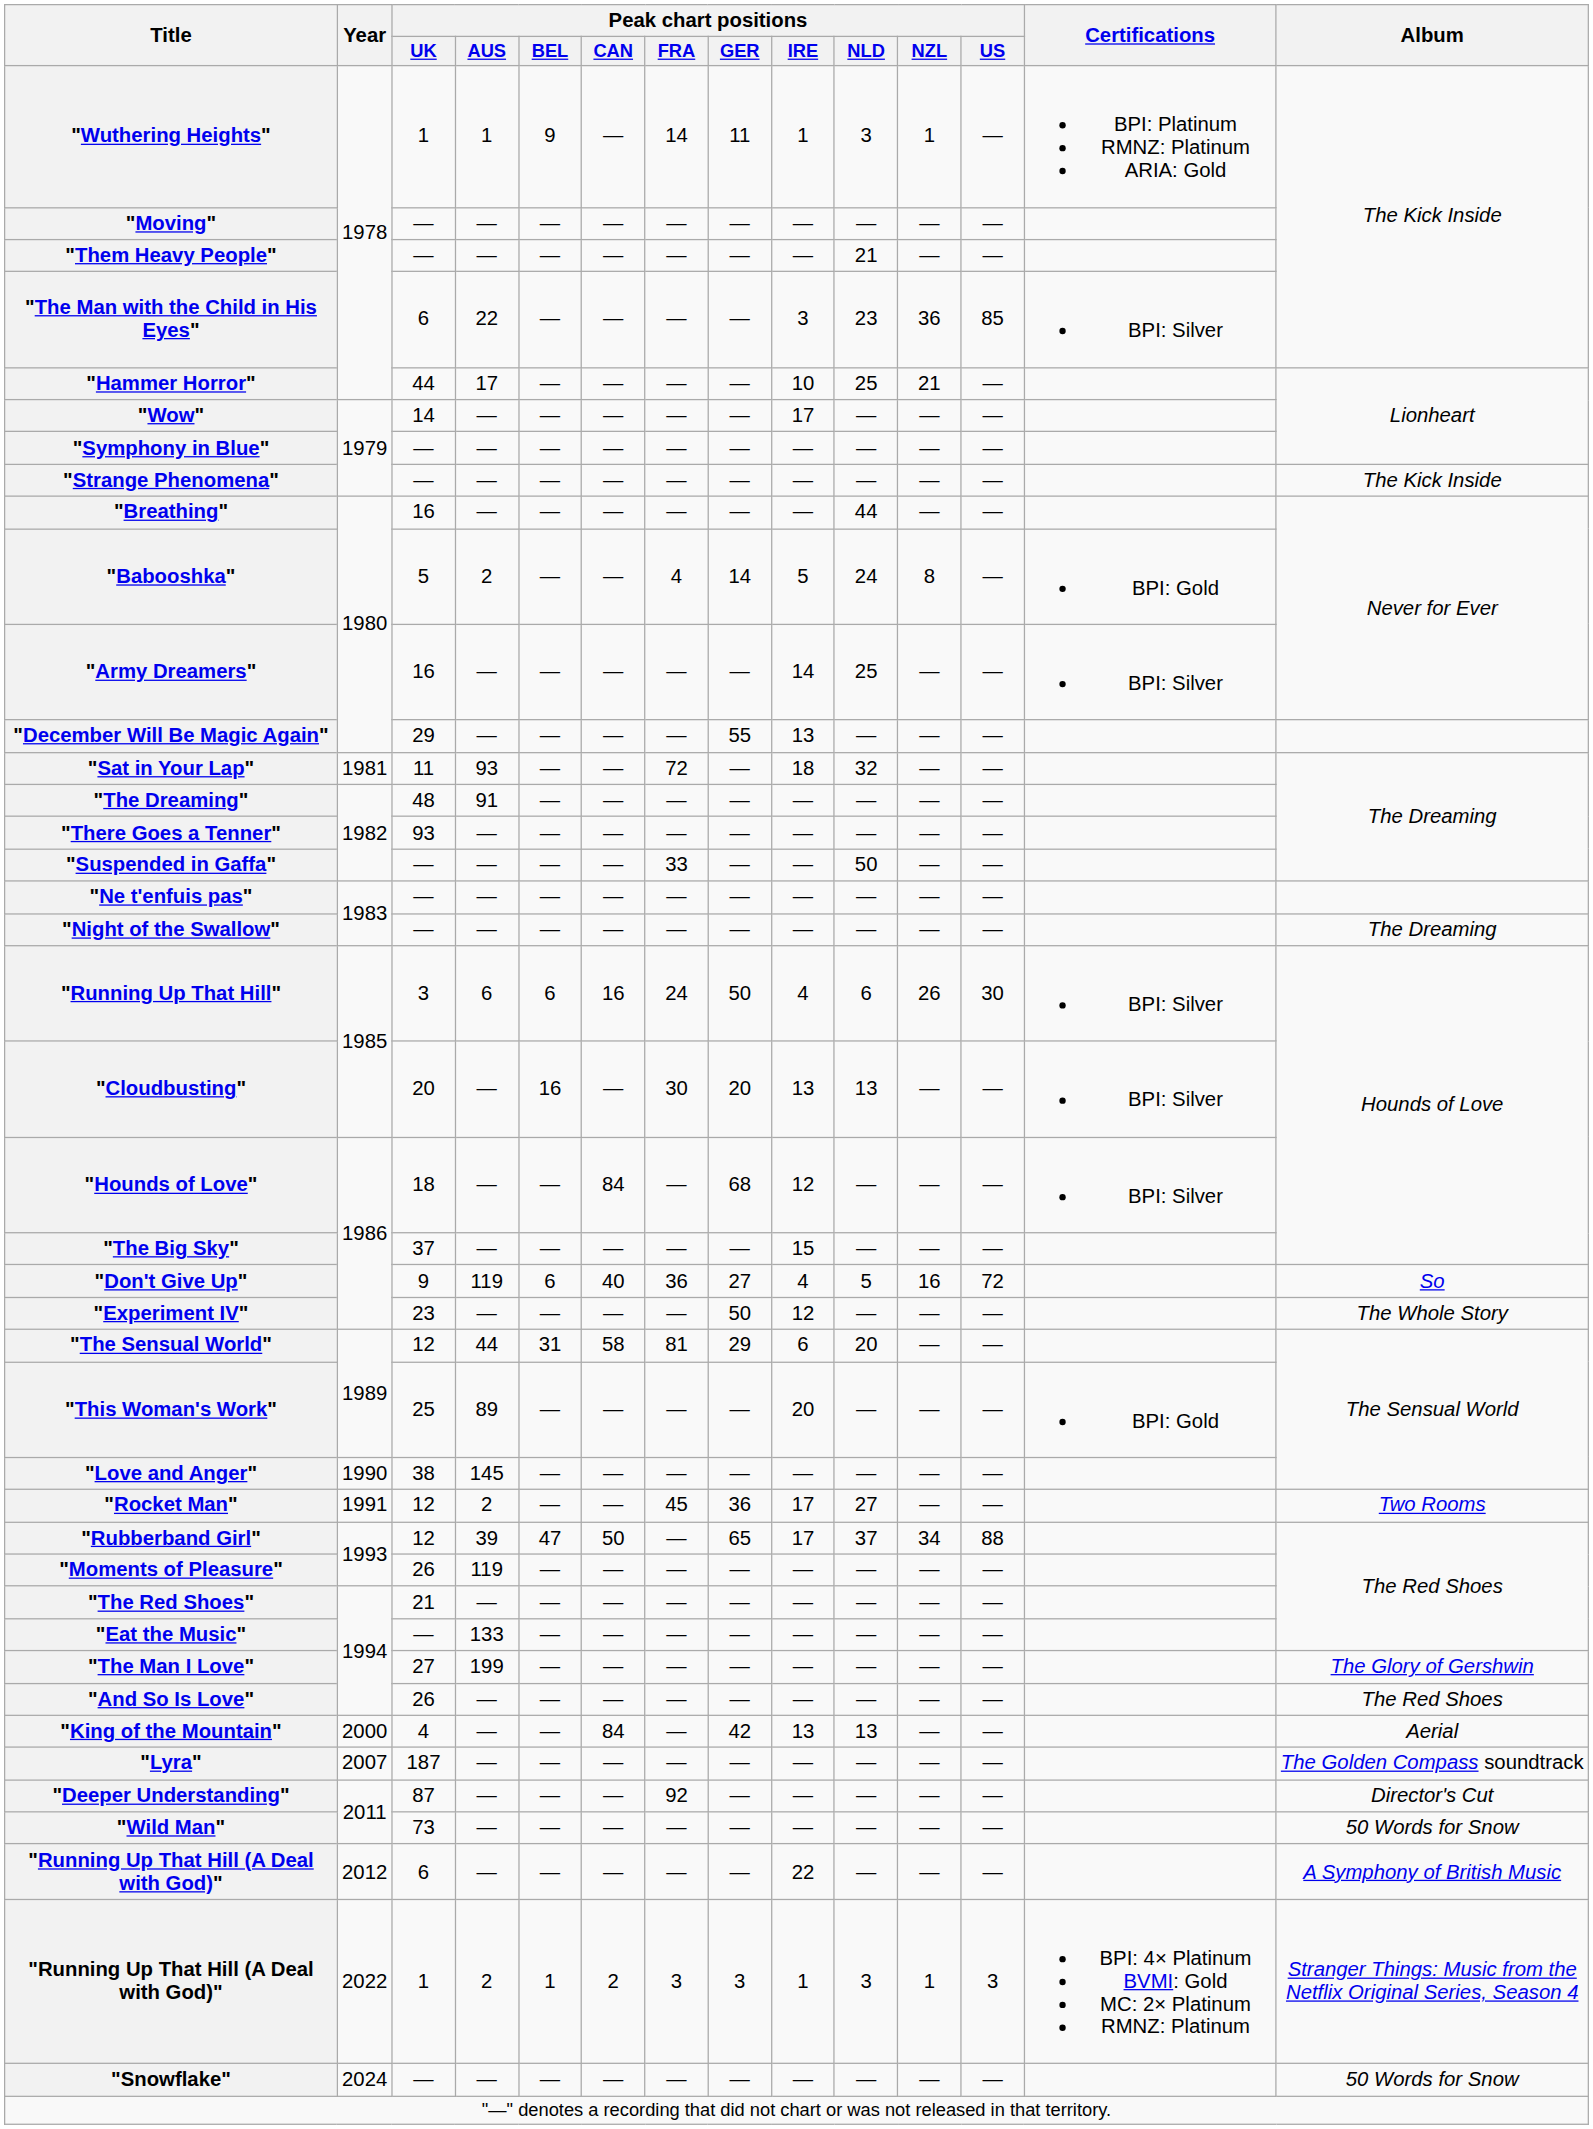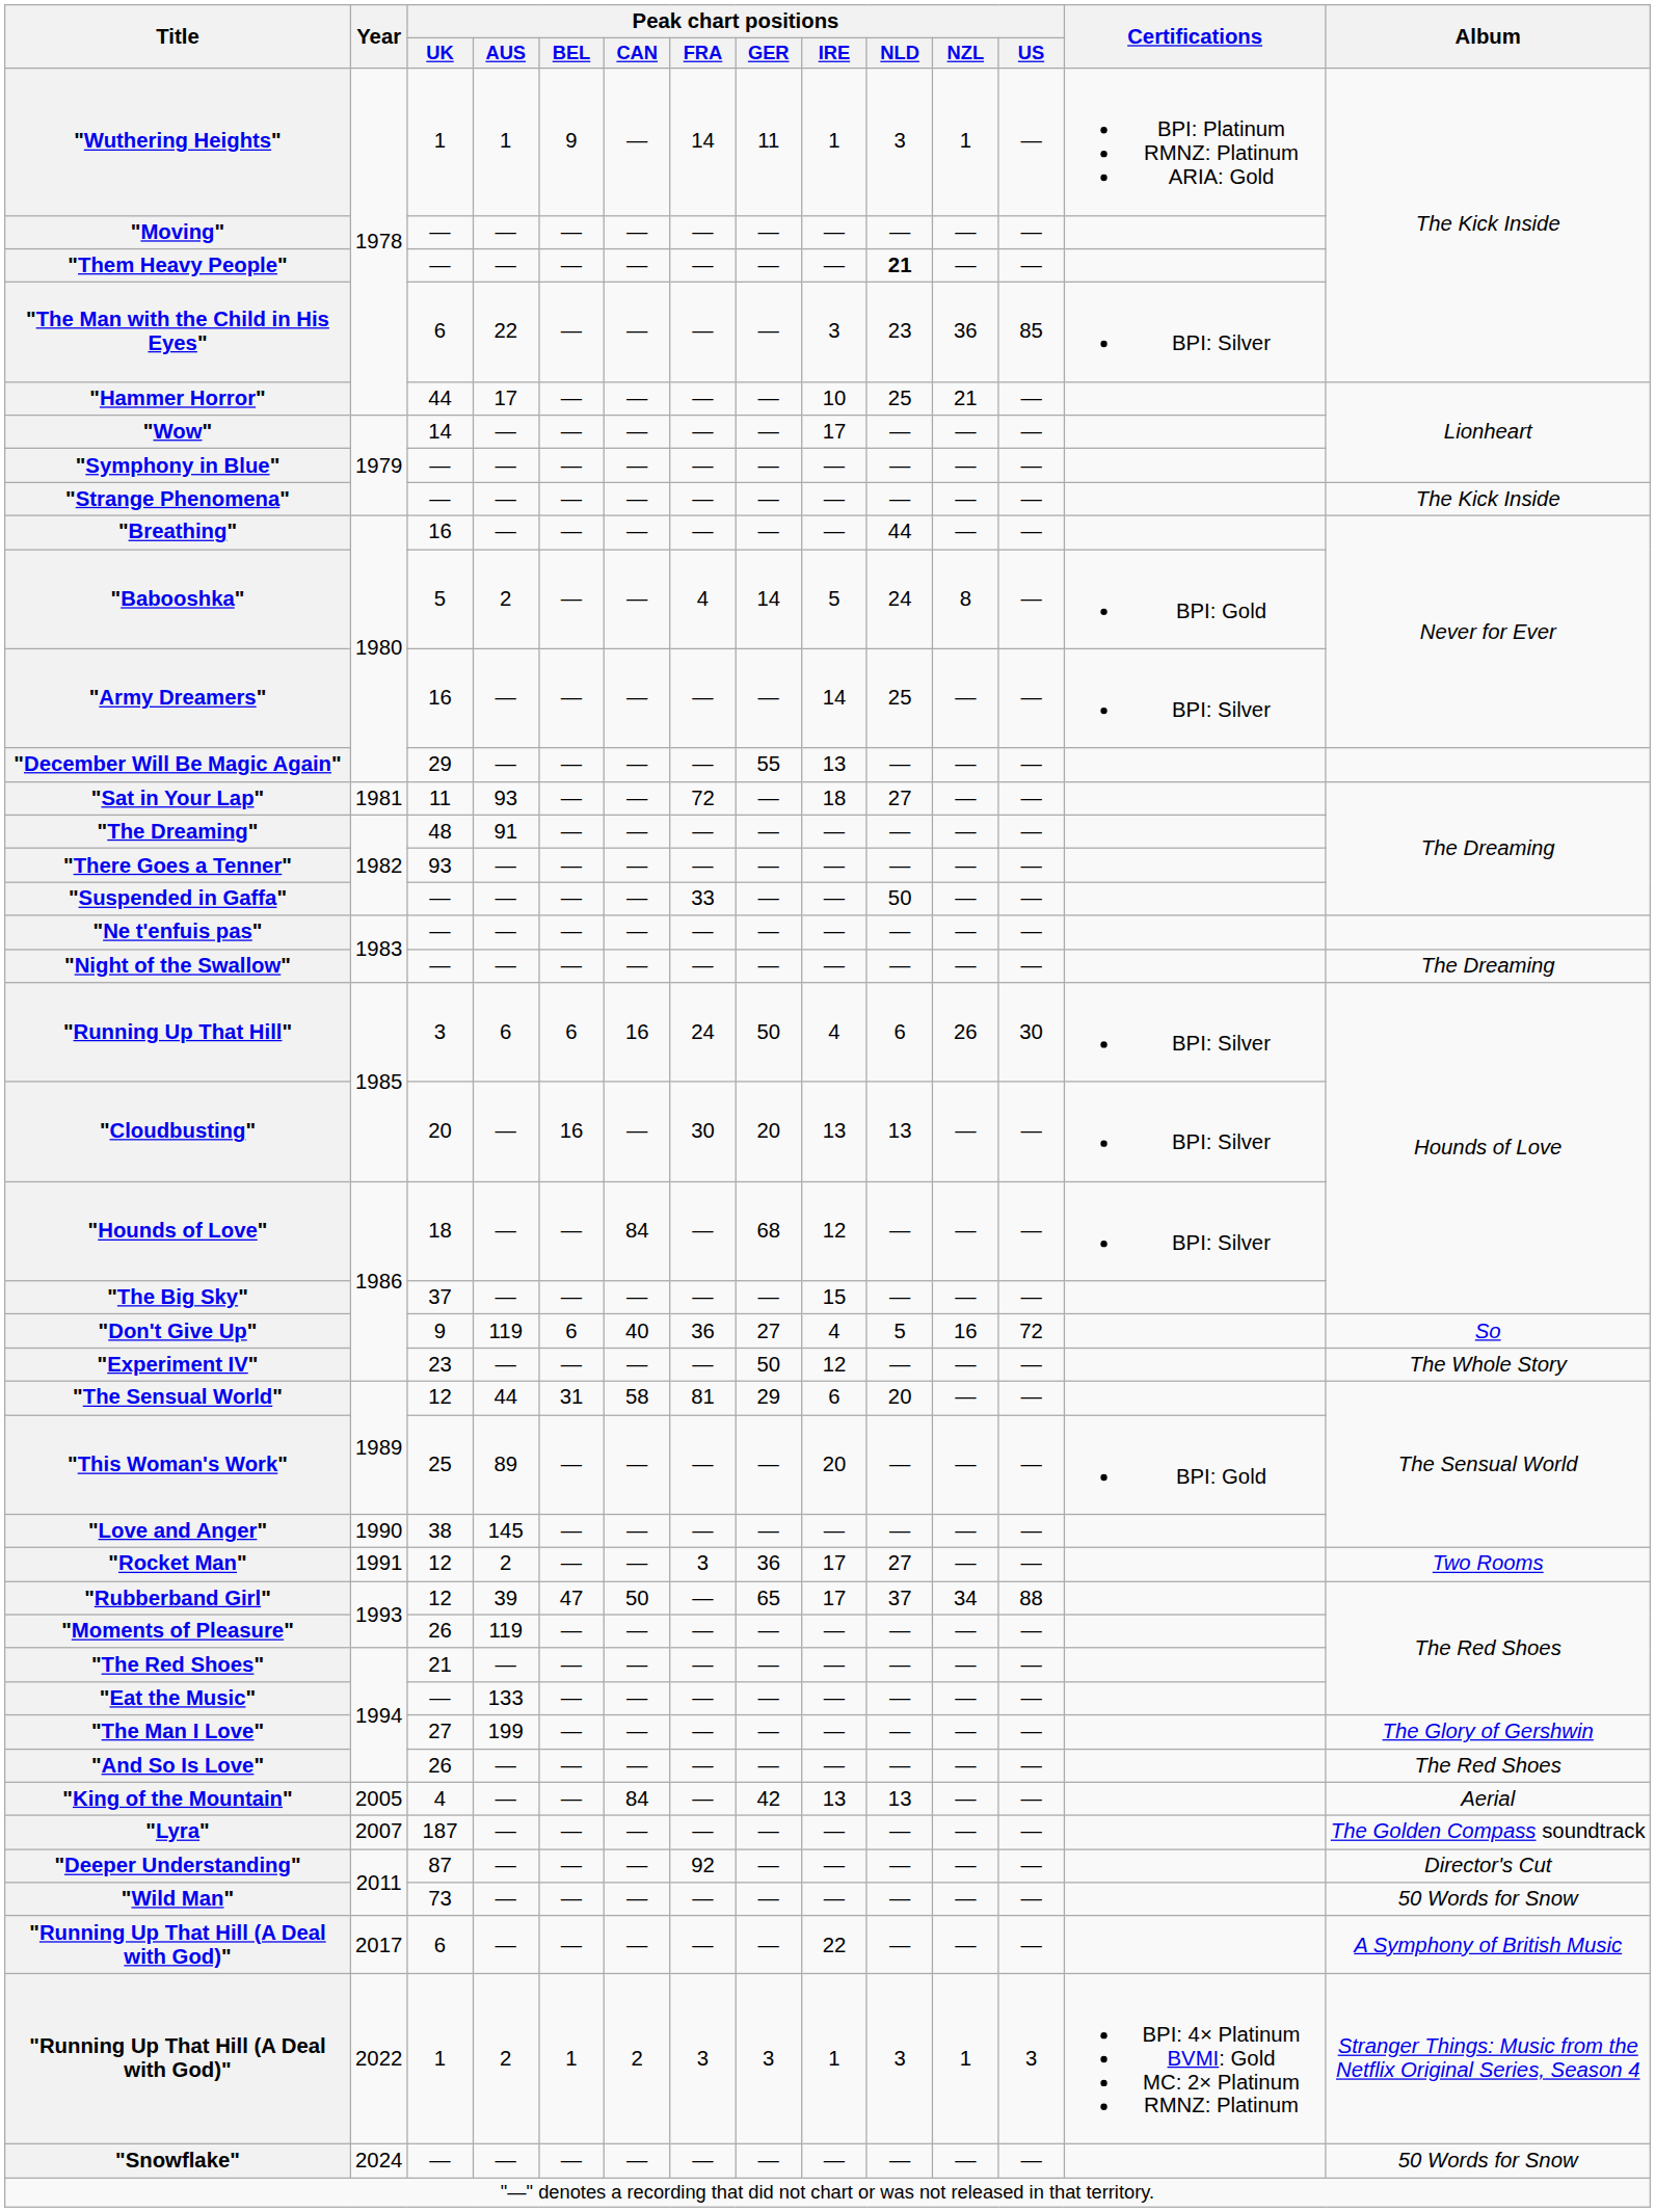"Them Heavy People" | Peak chart positions / NLD: normal -> bold
"Sat in Your Lap" | Peak chart positions / NLD: 32 -> 27
"Rocket Man" | Peak chart positions / FRA: 45 -> 3
"King of the Mountain" | Year: 2000 -> 2005
"Running Up That Hill (A Deal with God)" / 6 | Year: 2012 -> 2017
